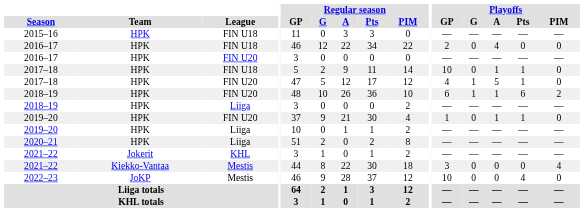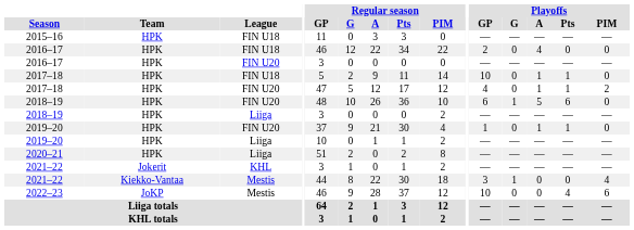2017–18 / FIN U20 | Playoffs / G: 1 -> 0
2017–18 / FIN U20 | Playoffs / A: 5 -> 1
2017–18 / FIN U20 | Playoffs / PIM: 0 -> 2
2018–19 / FIN U20 | Playoffs / A: 1 -> 5
2018–19 / FIN U20 | Playoffs / PIM: 2 -> 0
2021–22 / Mestis | Playoffs / G: 0 -> 1
2022–23 | Playoffs / PIM: 0 -> 6
